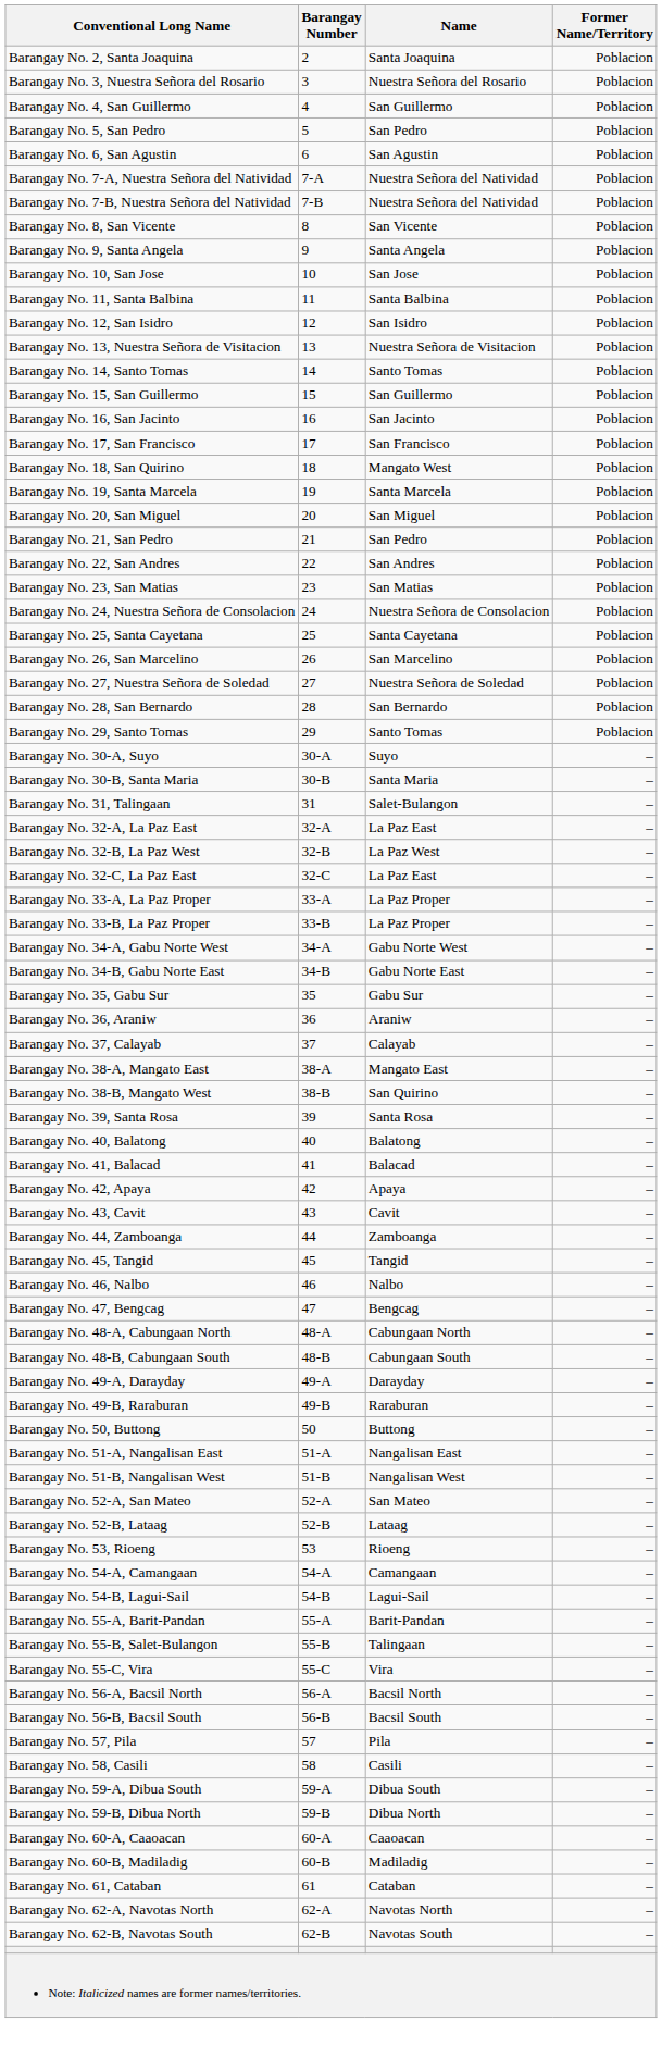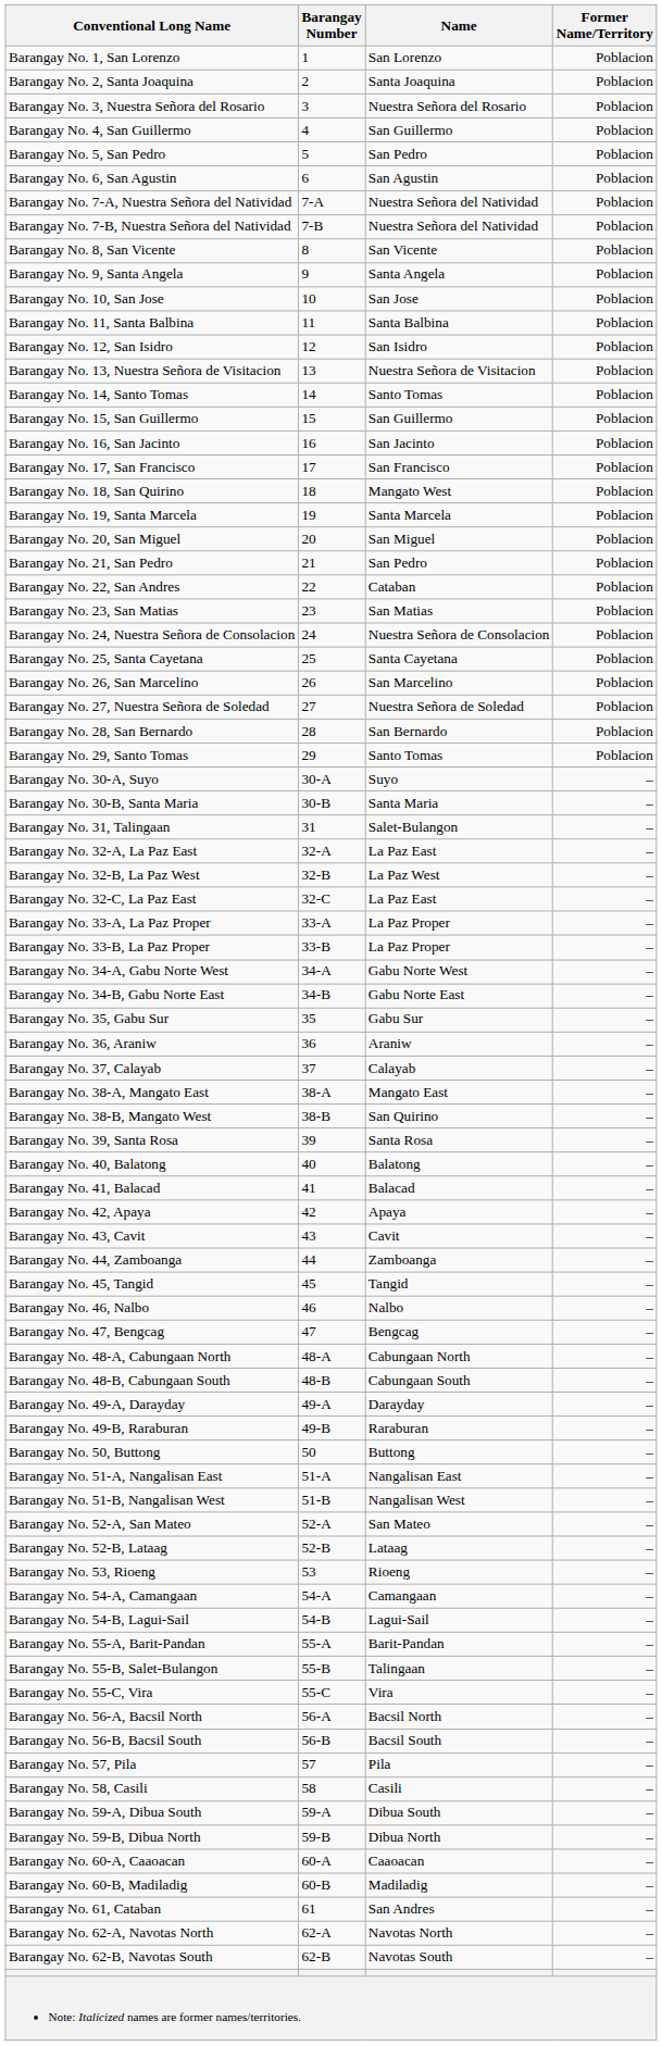+ row: Barangay No. 1, San Lorenzo | 1 | San Lorenzo | Poblacion
Barangay No. 22, San Andres | Name: San Andres -> Cataban
Barangay No. 61, Cataban | Name: Cataban -> San Andres
